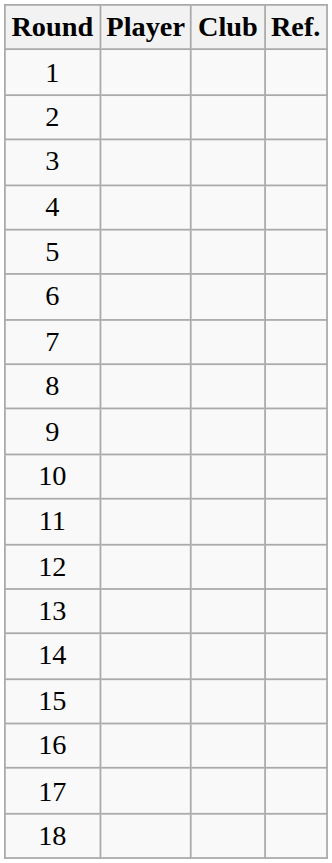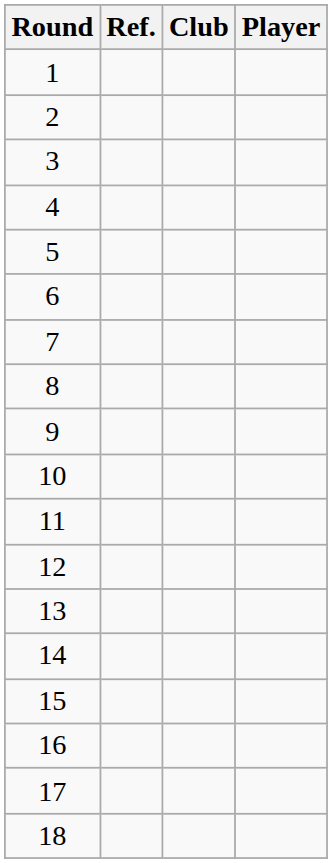columns swapped: Player <-> Ref.
